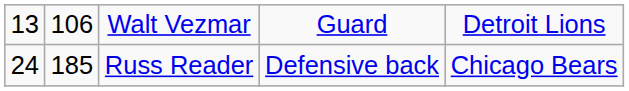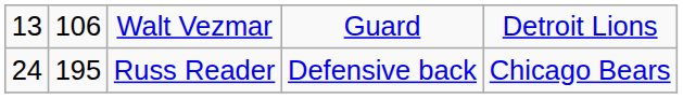Russ Reader | column 2: 185 -> 195
